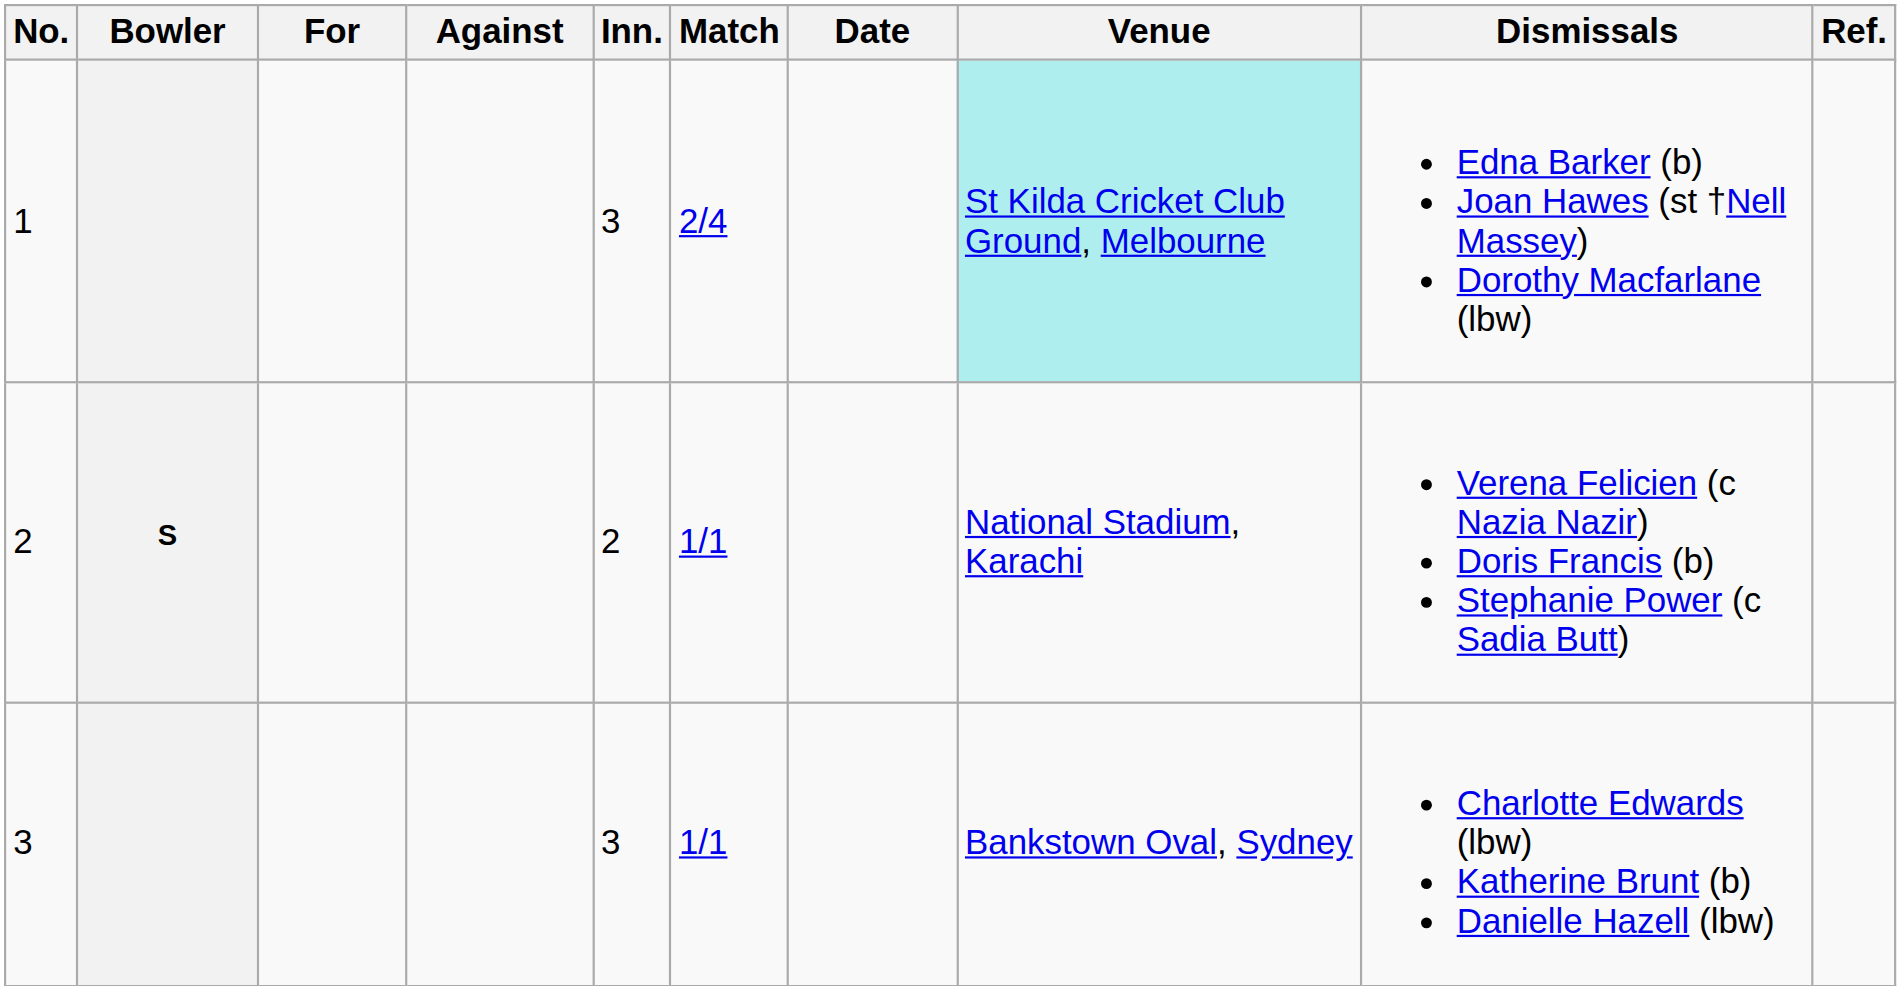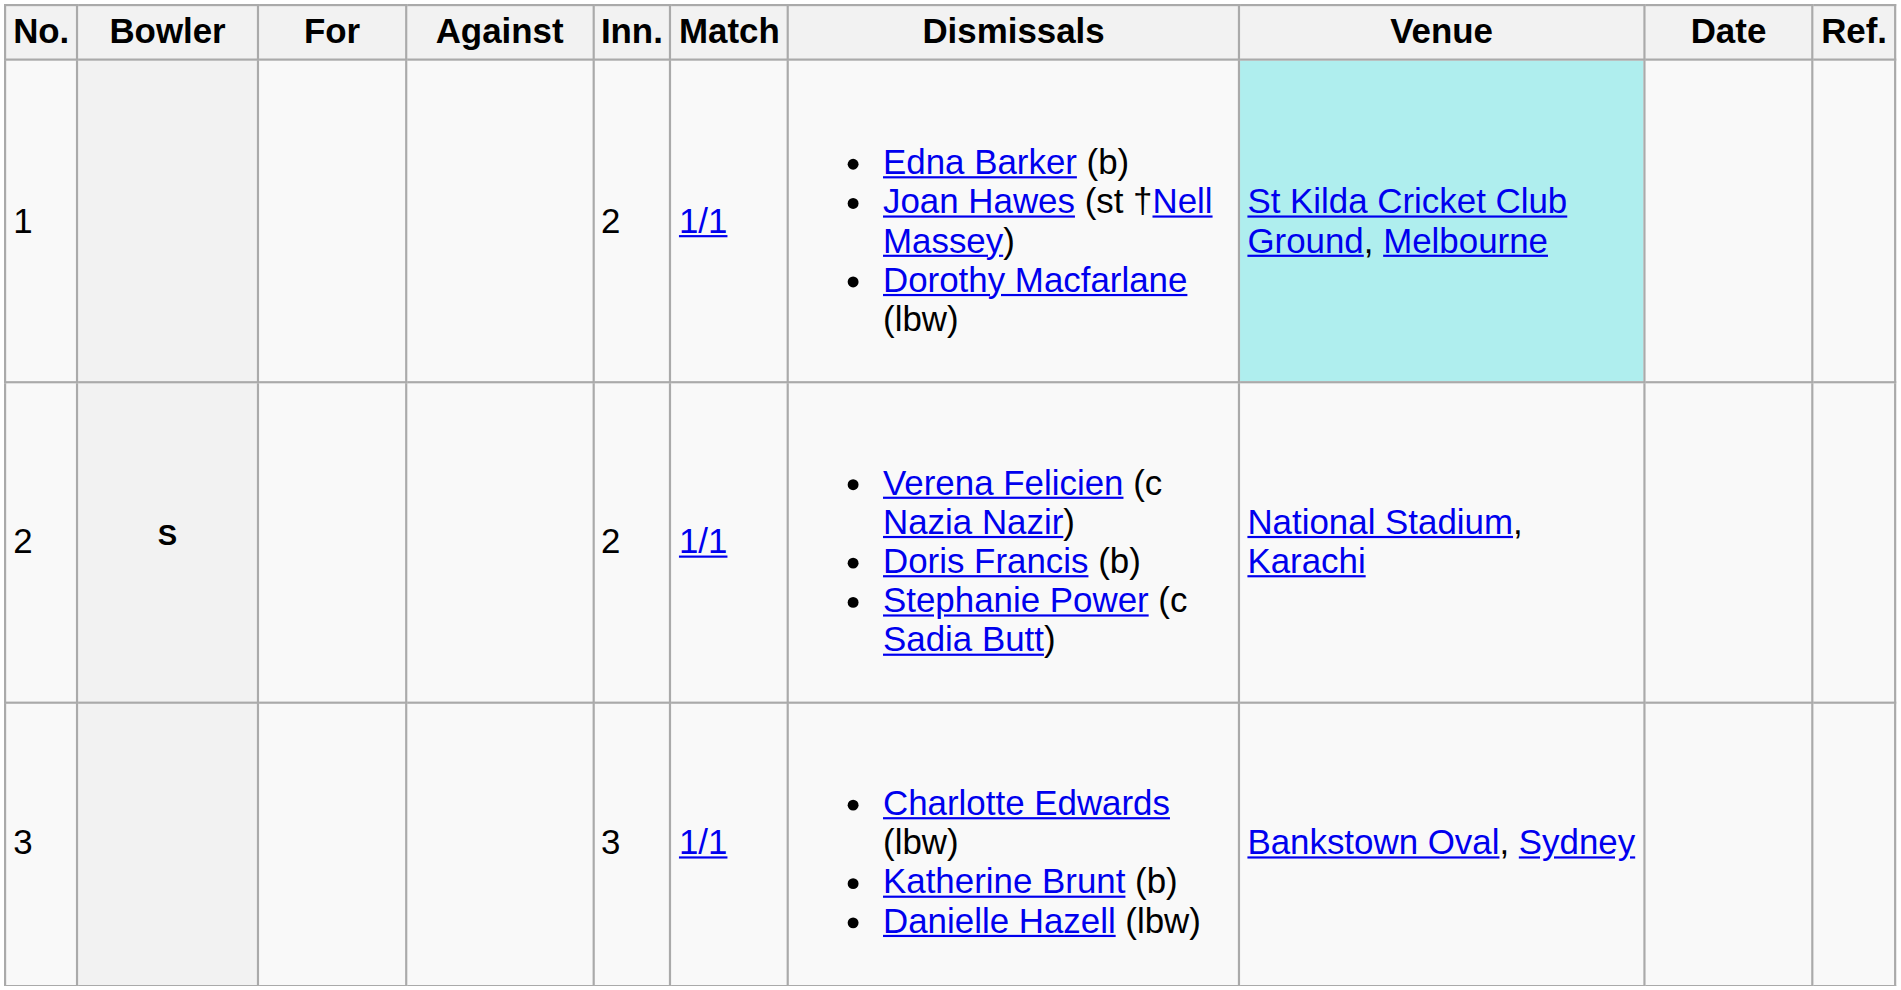columns swapped: Dismissals <-> Date
1 | Inn.: 3 -> 2
1 | Match: 2/4 -> 1/1
